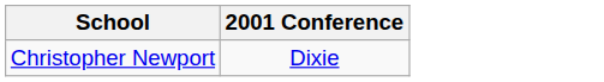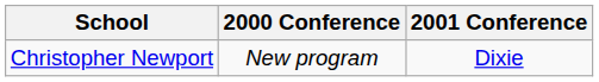+ column: 2000 Conference | New program
